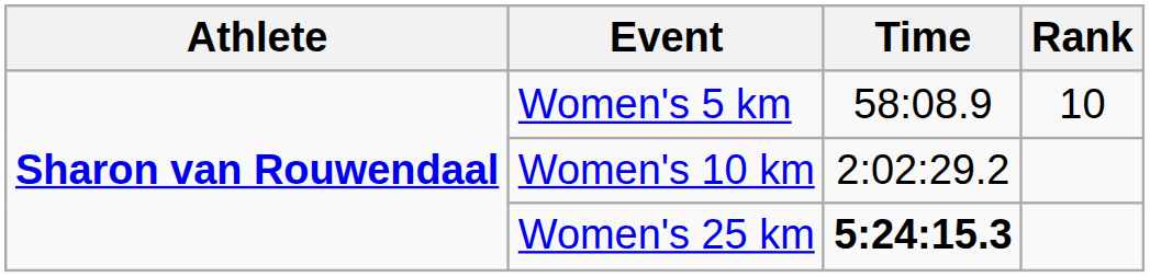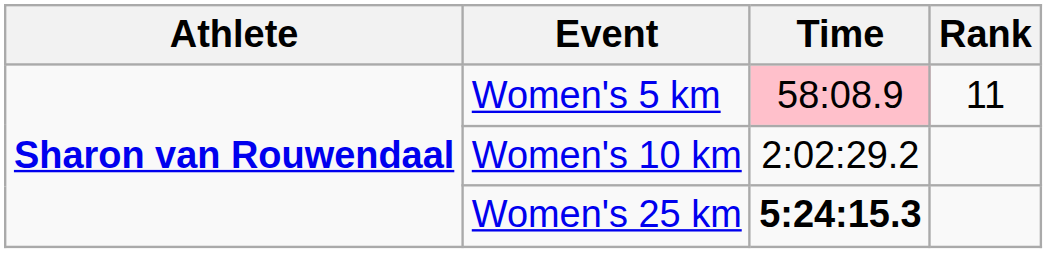Women's 5 km | Time: no background -> pink background
Women's 5 km | Rank: 10 -> 11
